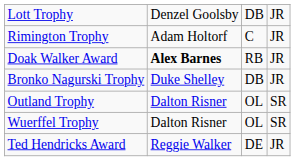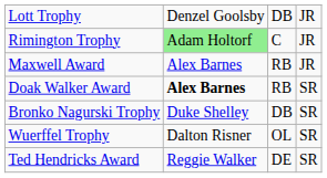Rimington Trophy | column 2: no background -> lightgreen background
+ row: Maxwell Award | Alex Barnes | RB | JR
Doak Walker Award | column 4: JR -> SR
Bronko Nagurski Trophy | column 4: JR -> SR
- row: Outland Trophy | Dalton Risner | OL | SR
Ted Hendricks Award | column 4: JR -> SR
